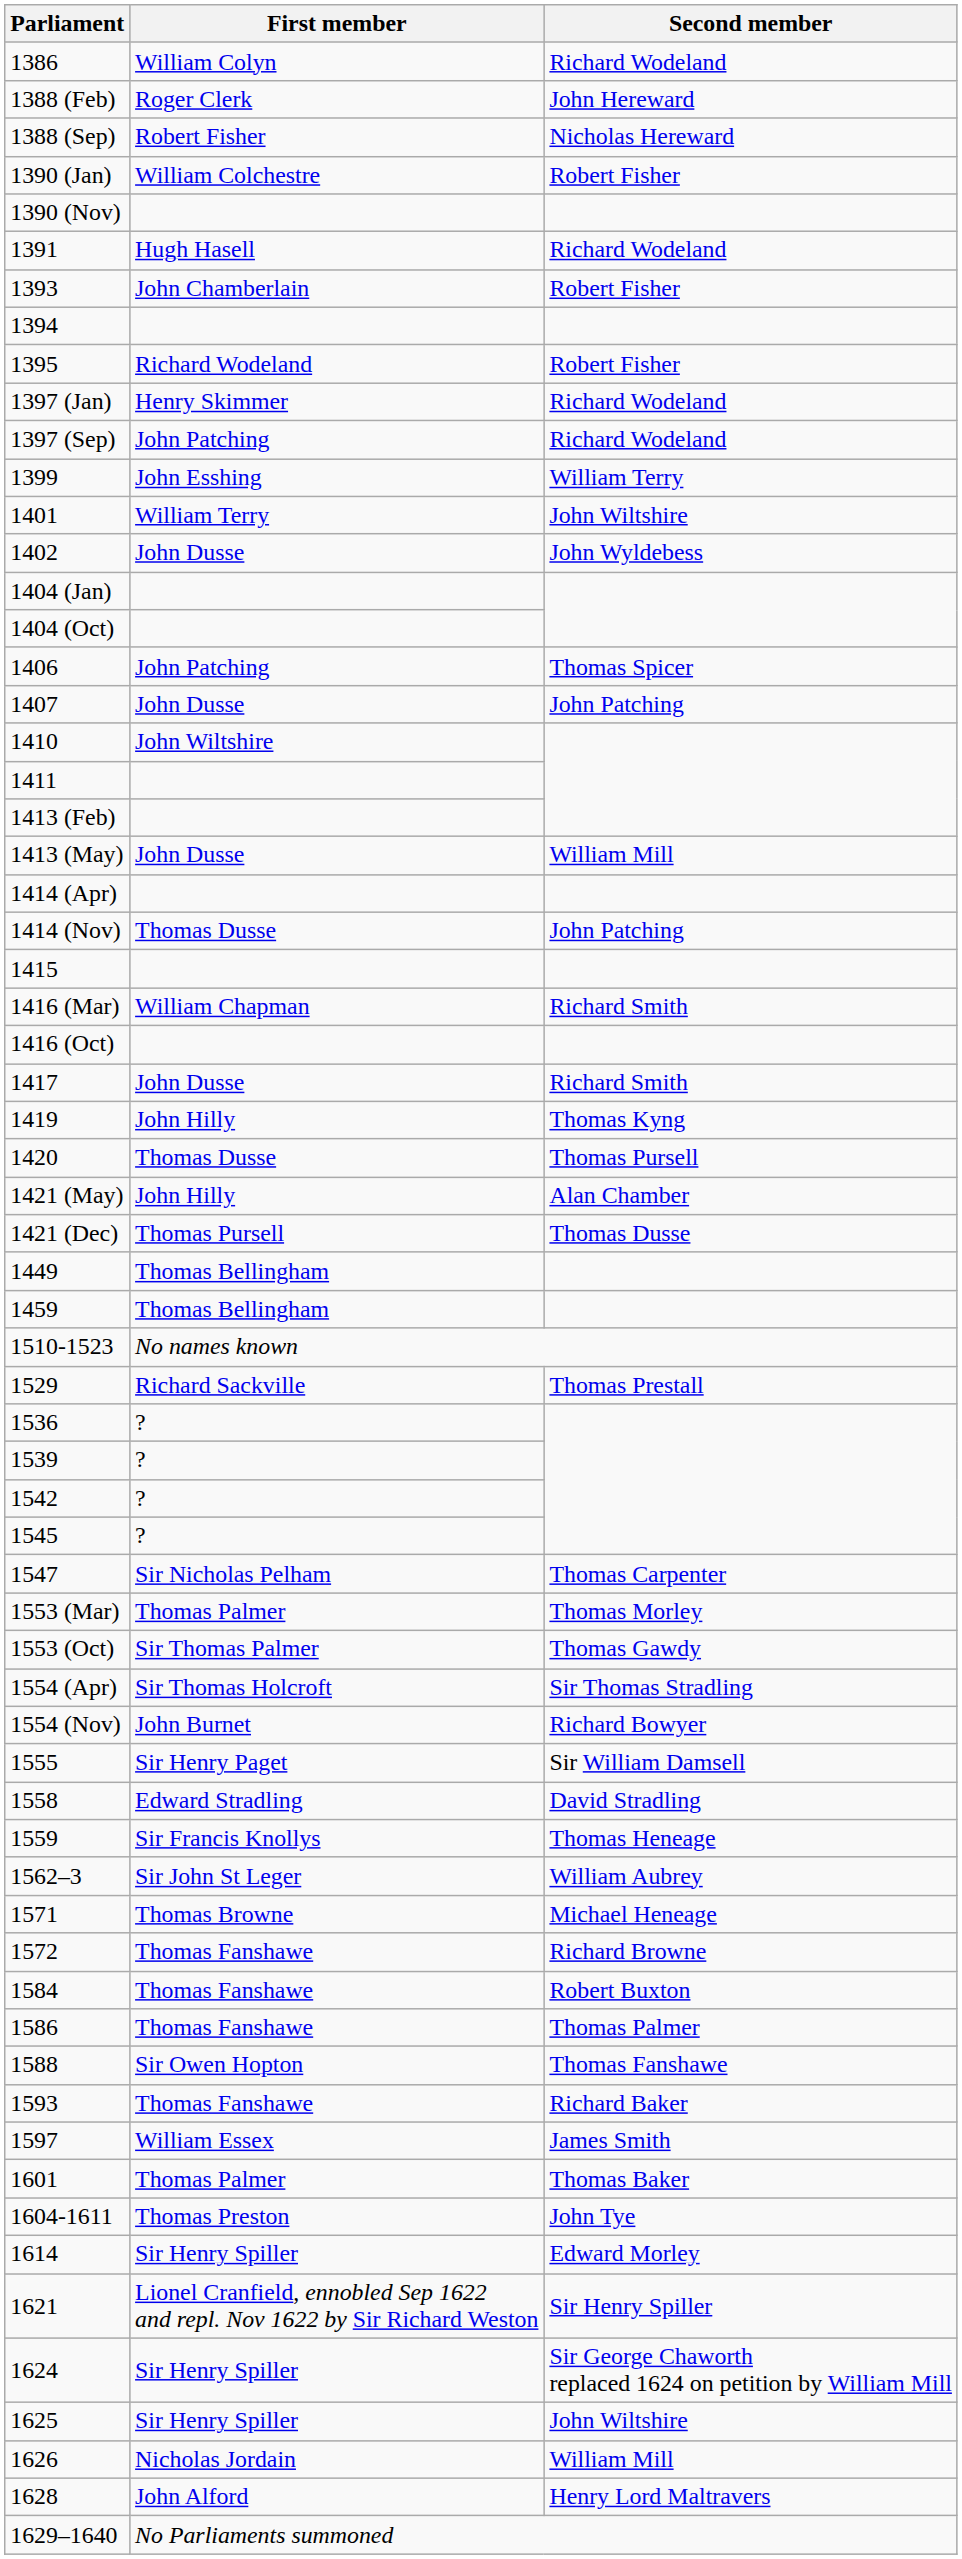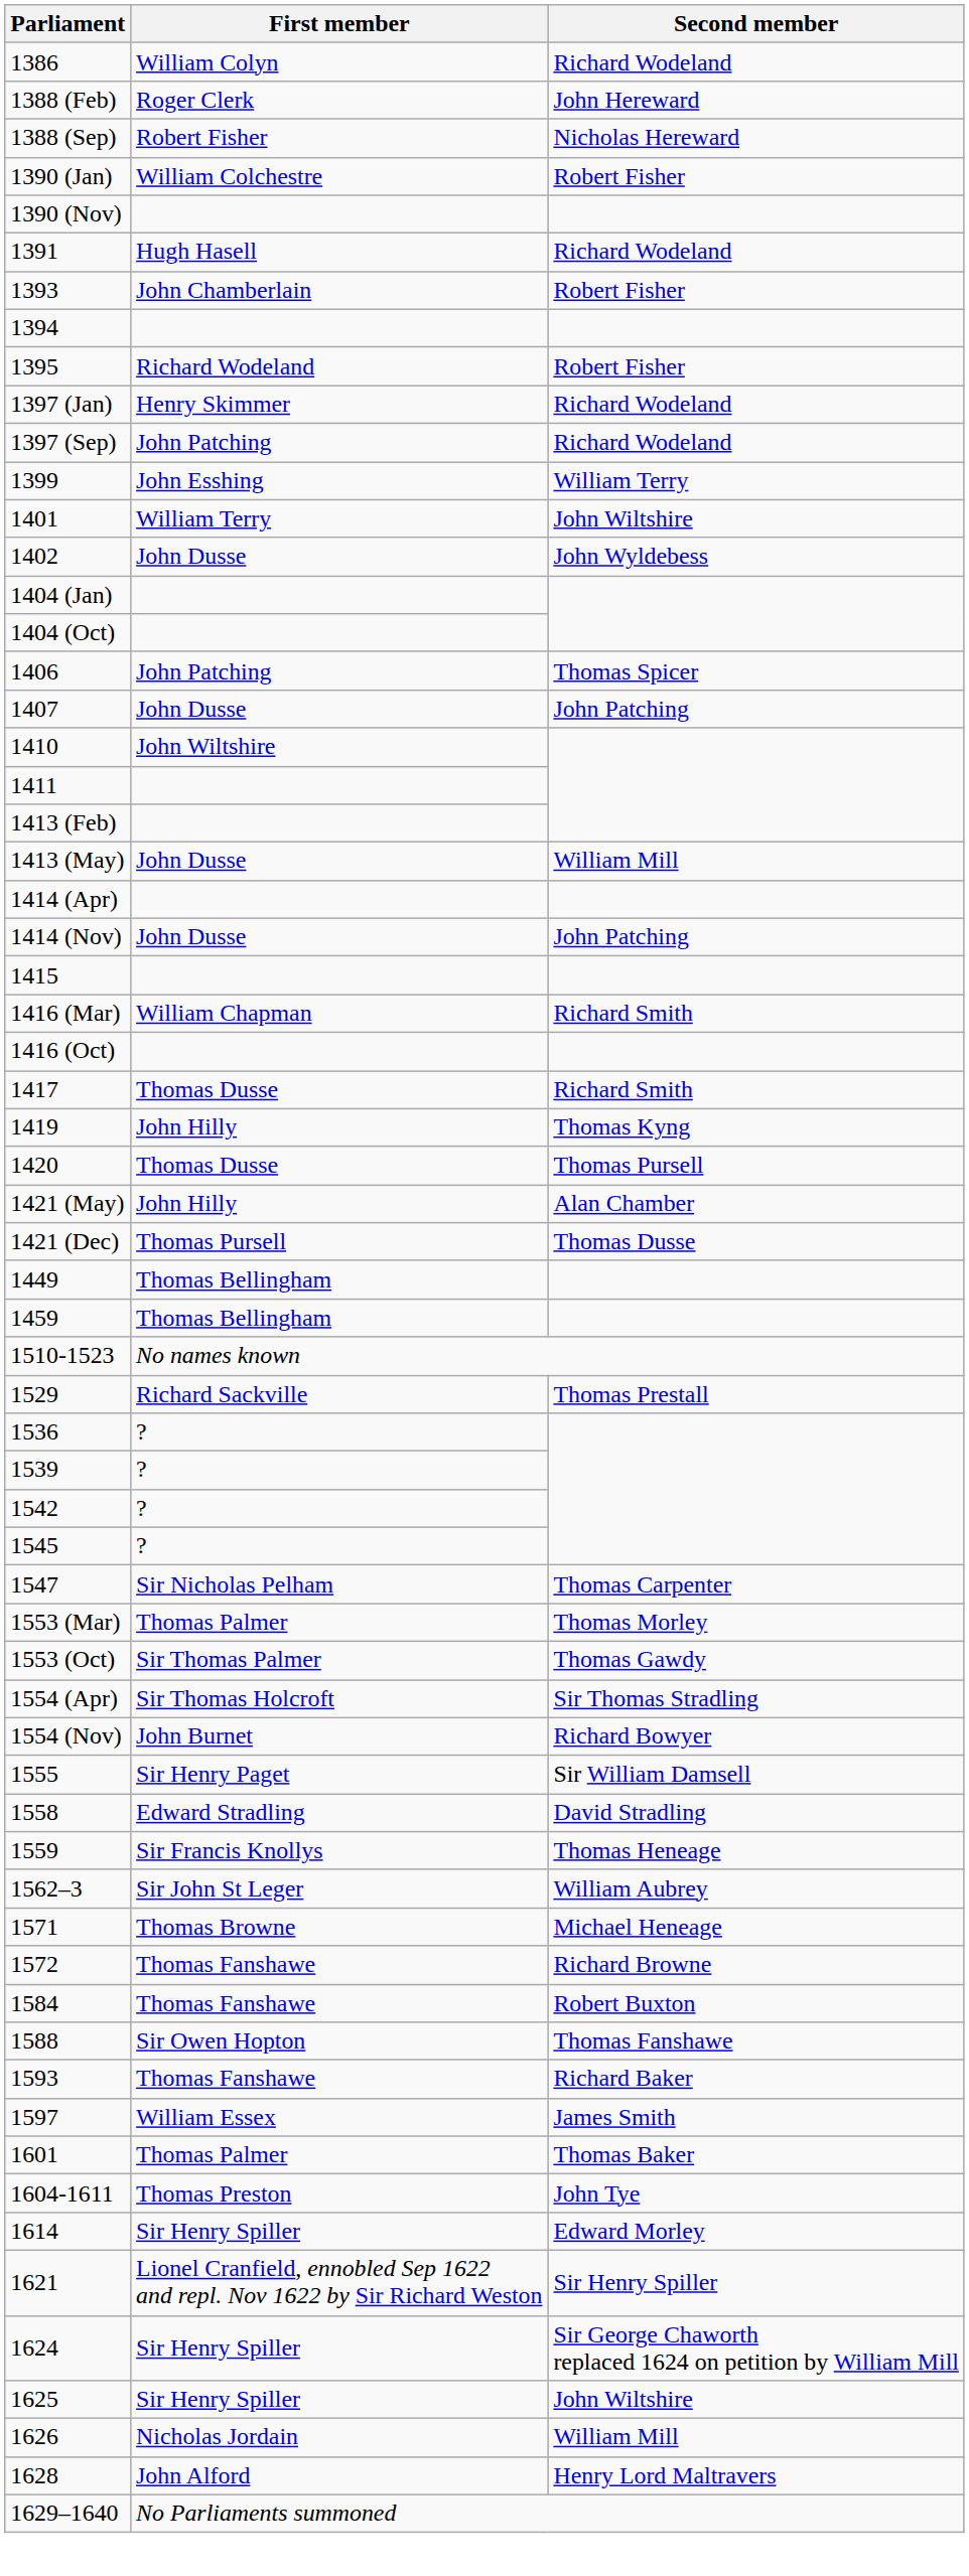1414 (Nov) | First member: Thomas Dusse -> John Dusse
1417 | First member: John Dusse -> Thomas Dusse
- row: 1586 | Thomas Fanshawe | Thomas Palmer
